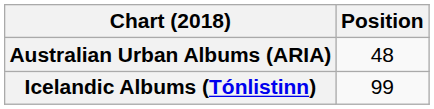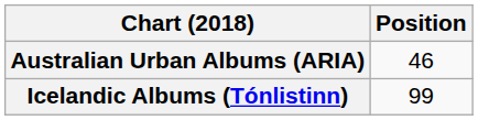Australian Urban Albums (ARIA) | Position: 48 -> 46
